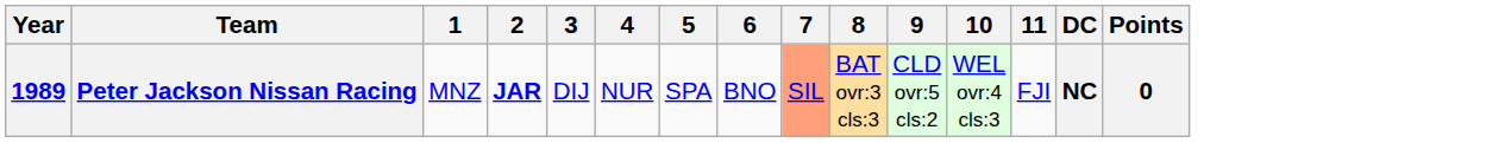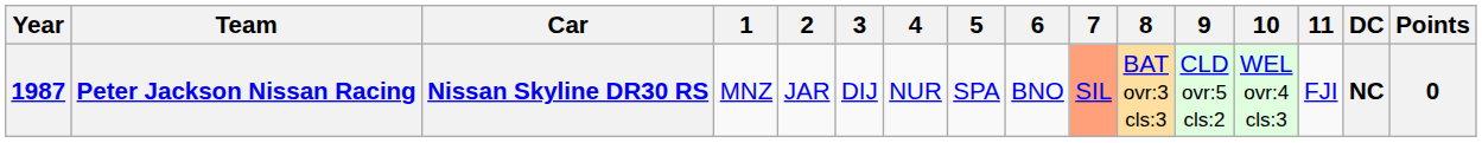+ column: Car | Nissan Skyline DR30 RS
Peter Jackson Nissan Racing | Year: 1989 -> 1987
Peter Jackson Nissan Racing | 2: bold -> normal
